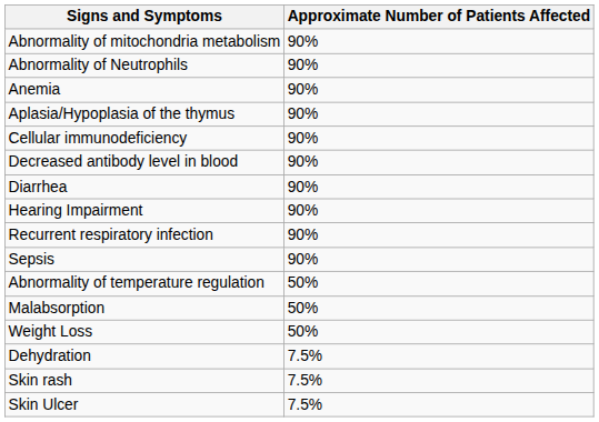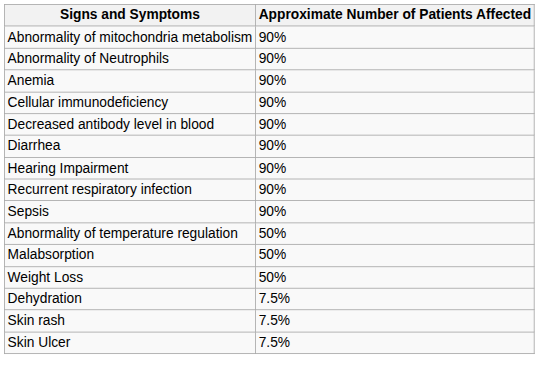- row: Aplasia/Hypoplasia of the thymus | 90%
